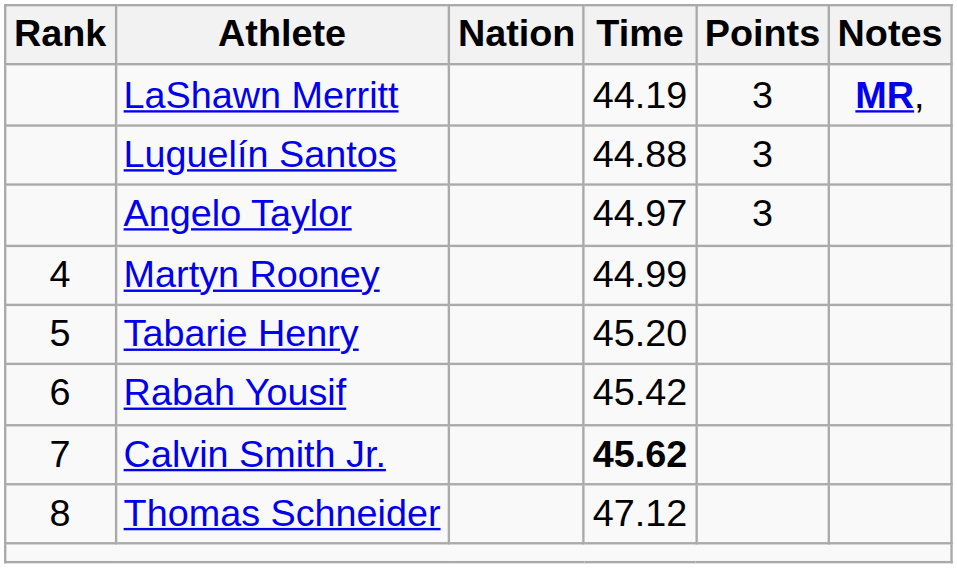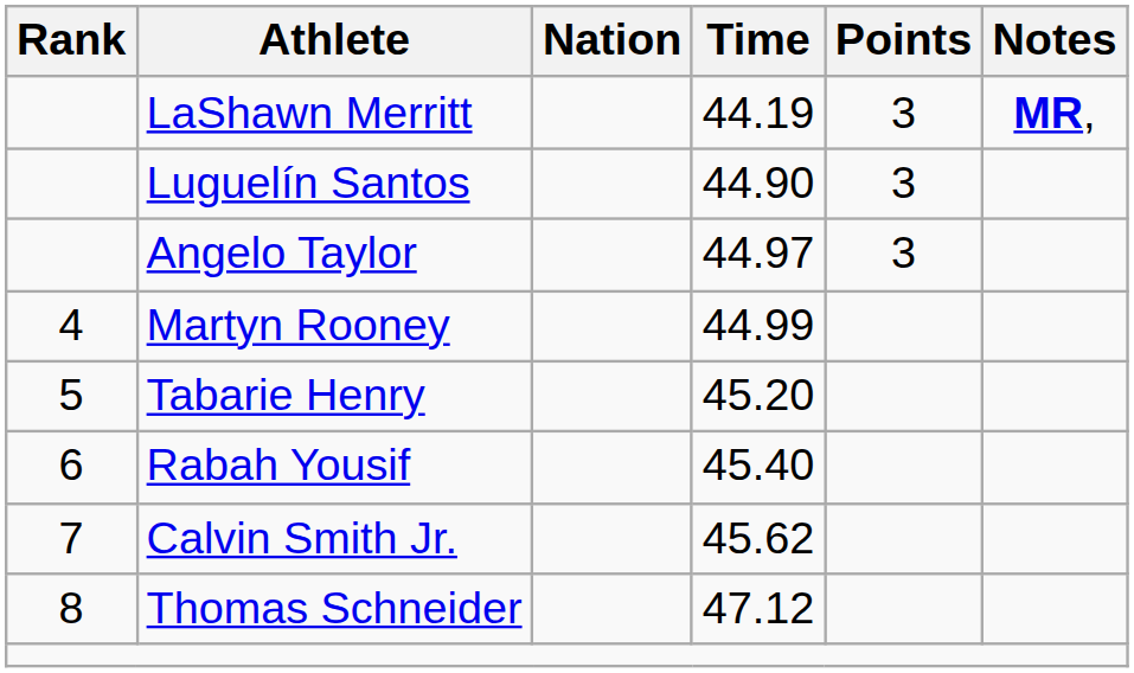Luguelín Santos | Time: 44.88 -> 44.90
Rabah Yousif | Time: 45.42 -> 45.40
Calvin Smith Jr. | Time: bold -> normal
